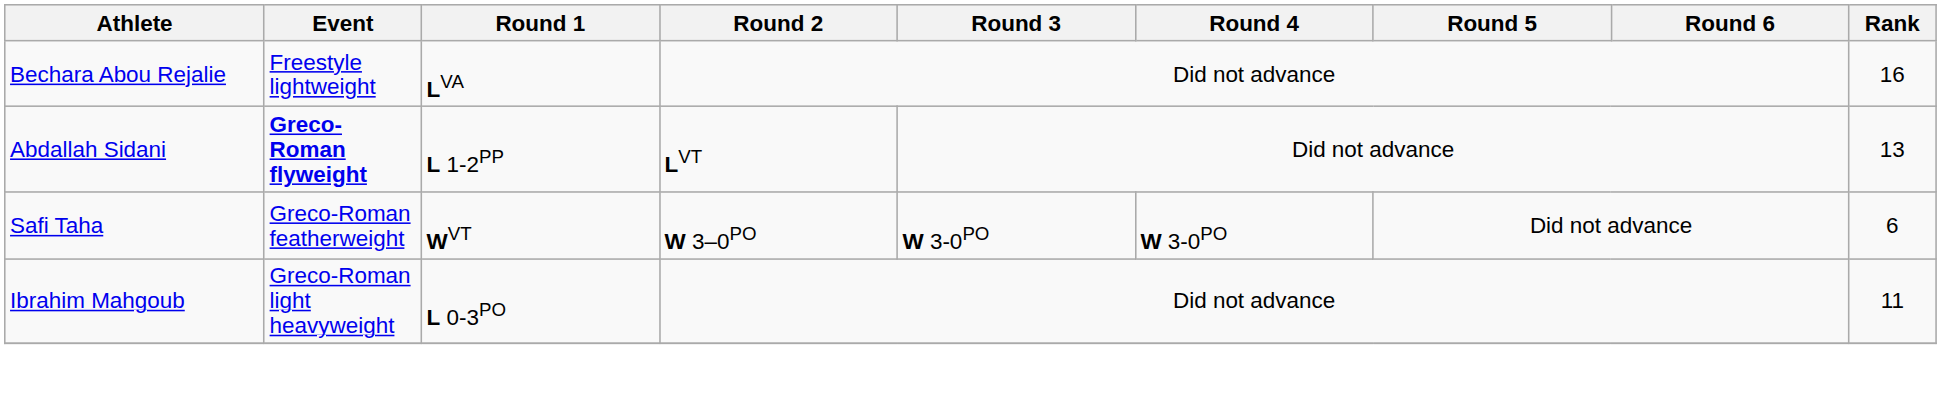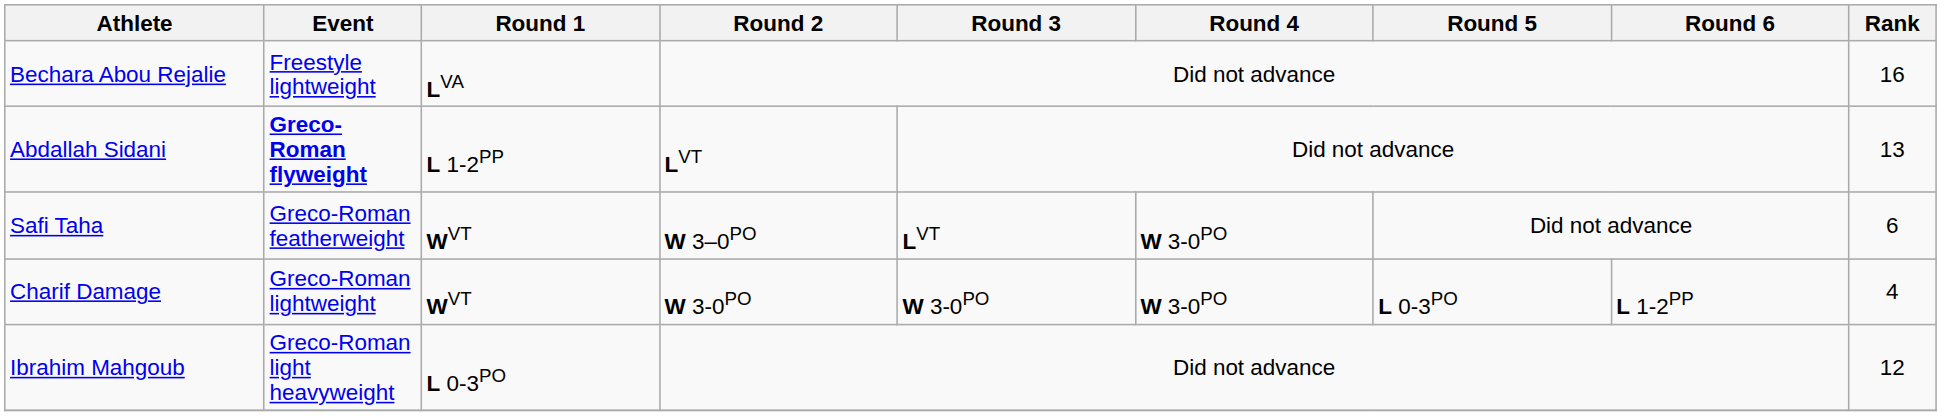Safi Taha | Round 3: W 3-0PO -> LVT
+ row: Charif Damage | Greco-Roman lightweight | WVT | W 3-0PO | W 3-0PO | W 3-0PO | L 0-3PO | L 1-2PP | 4
Ibrahim Mahgoub | Rank: 11 -> 12
